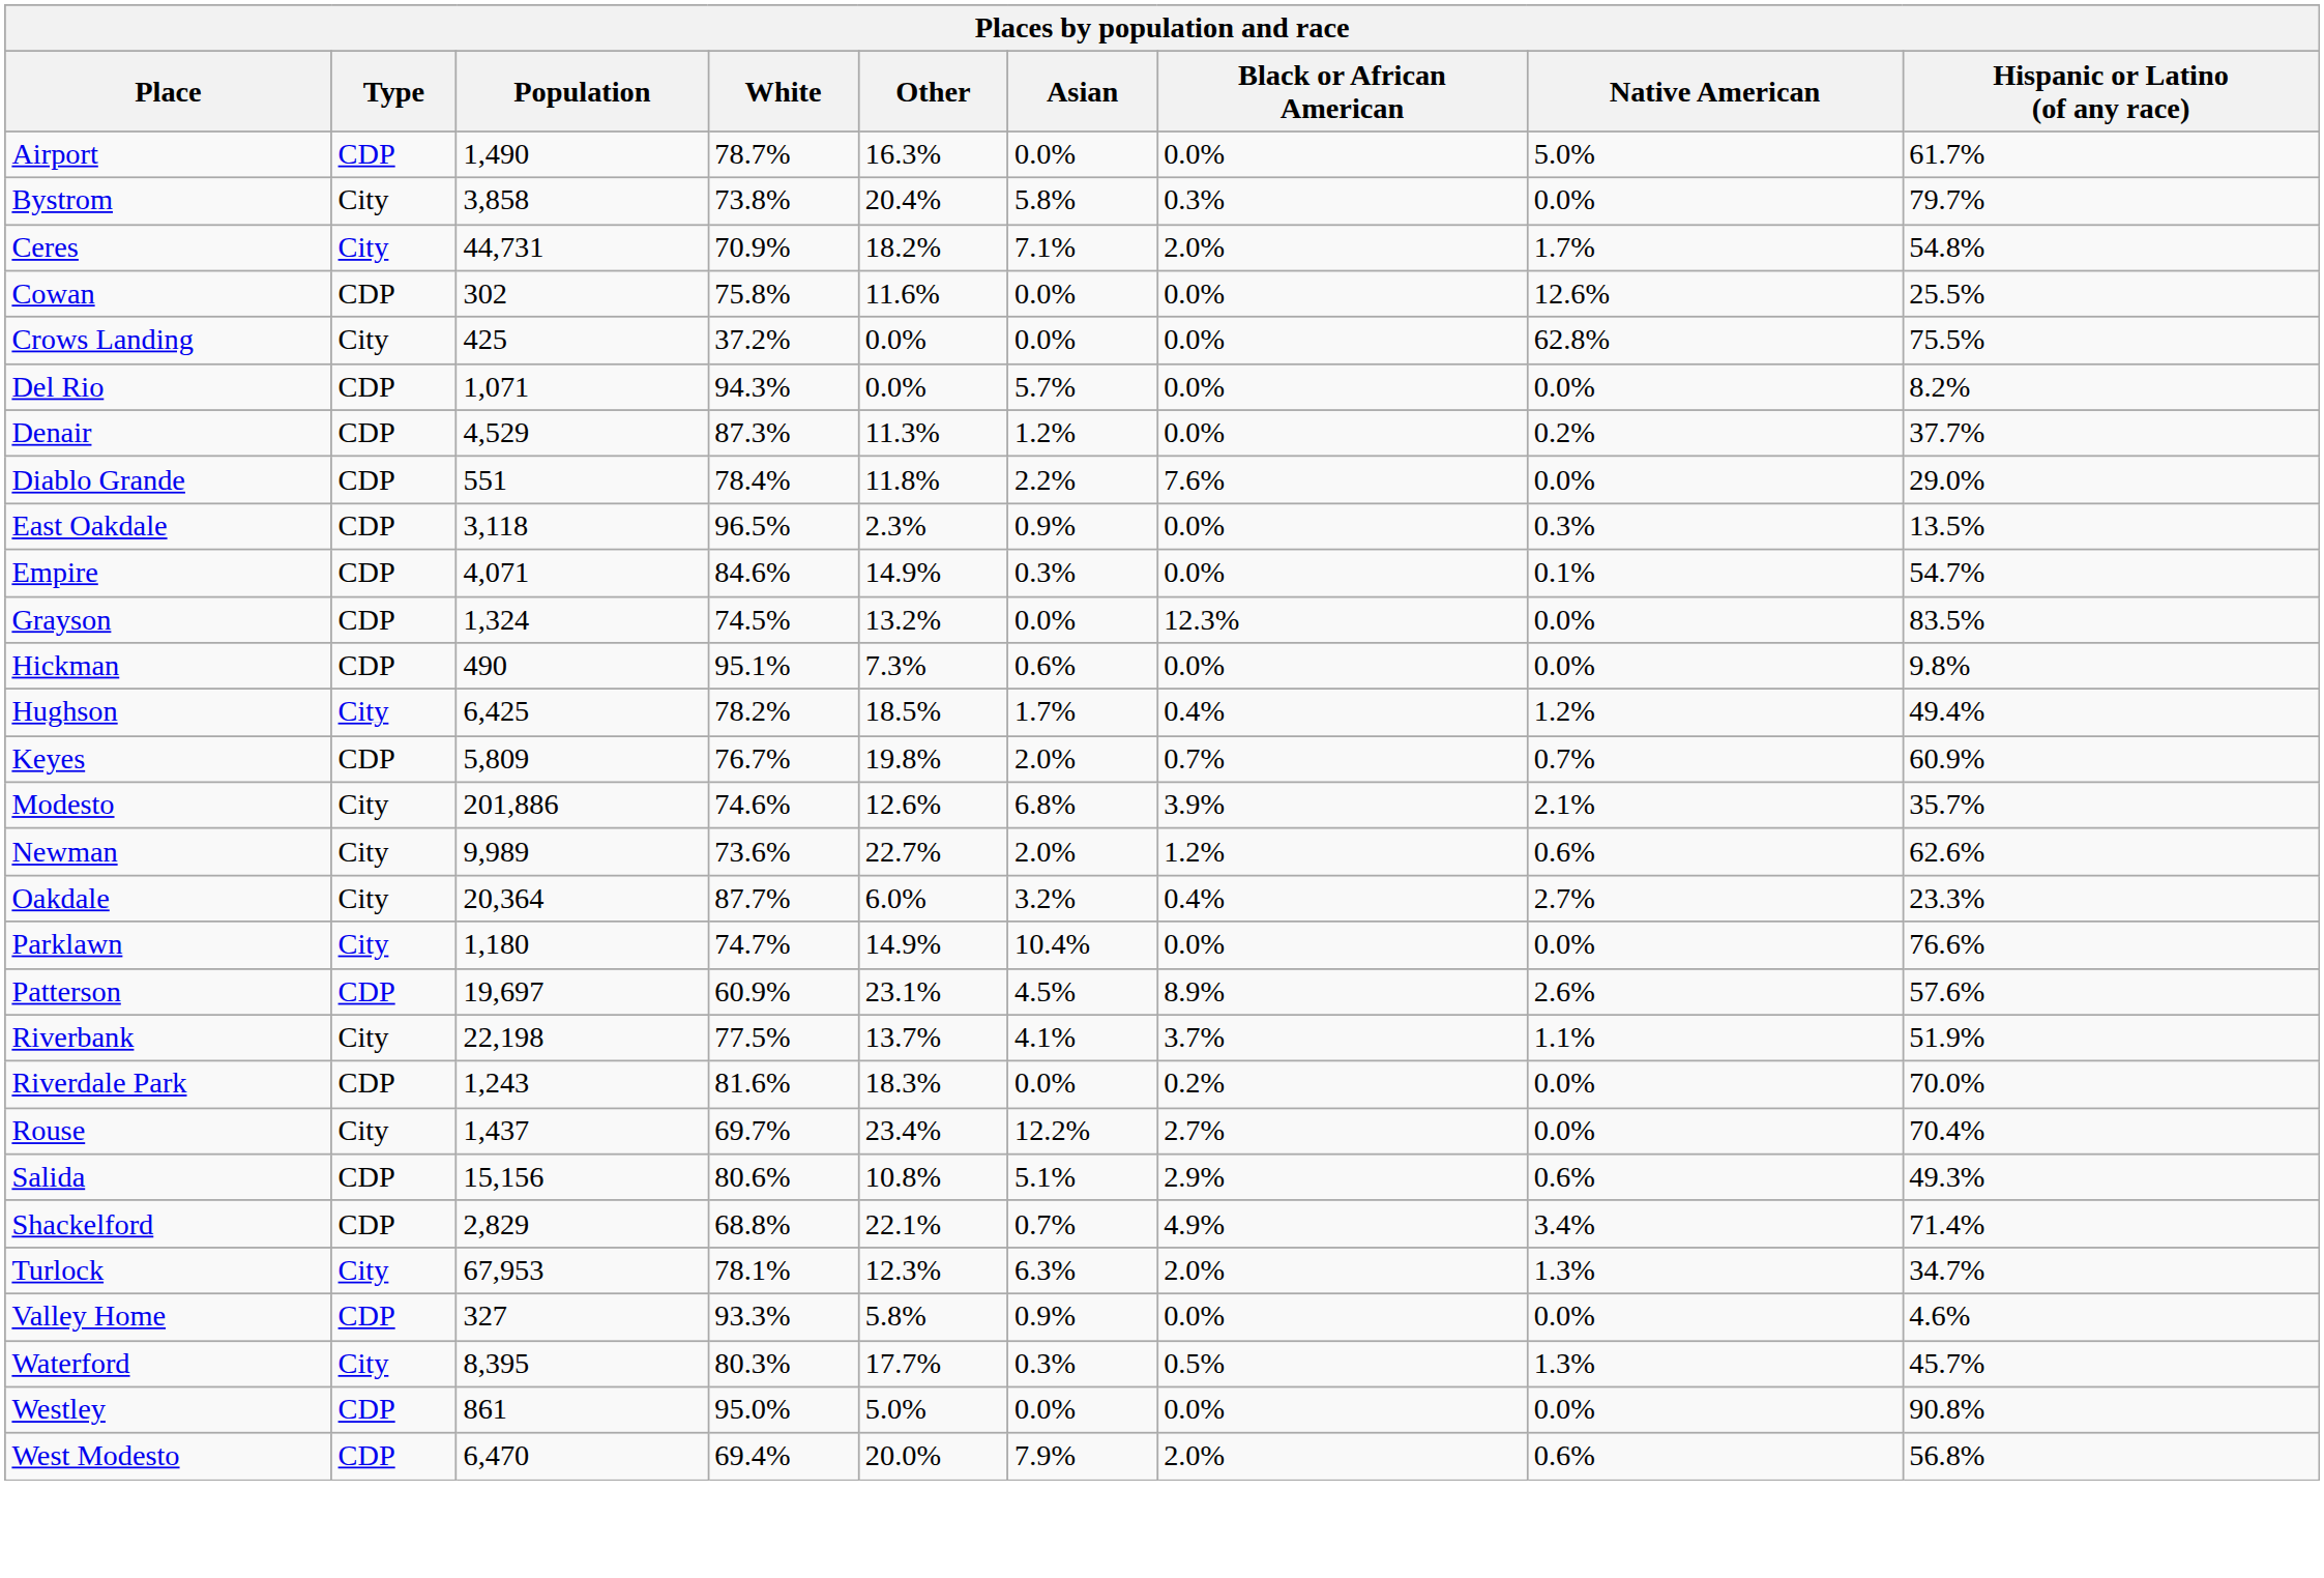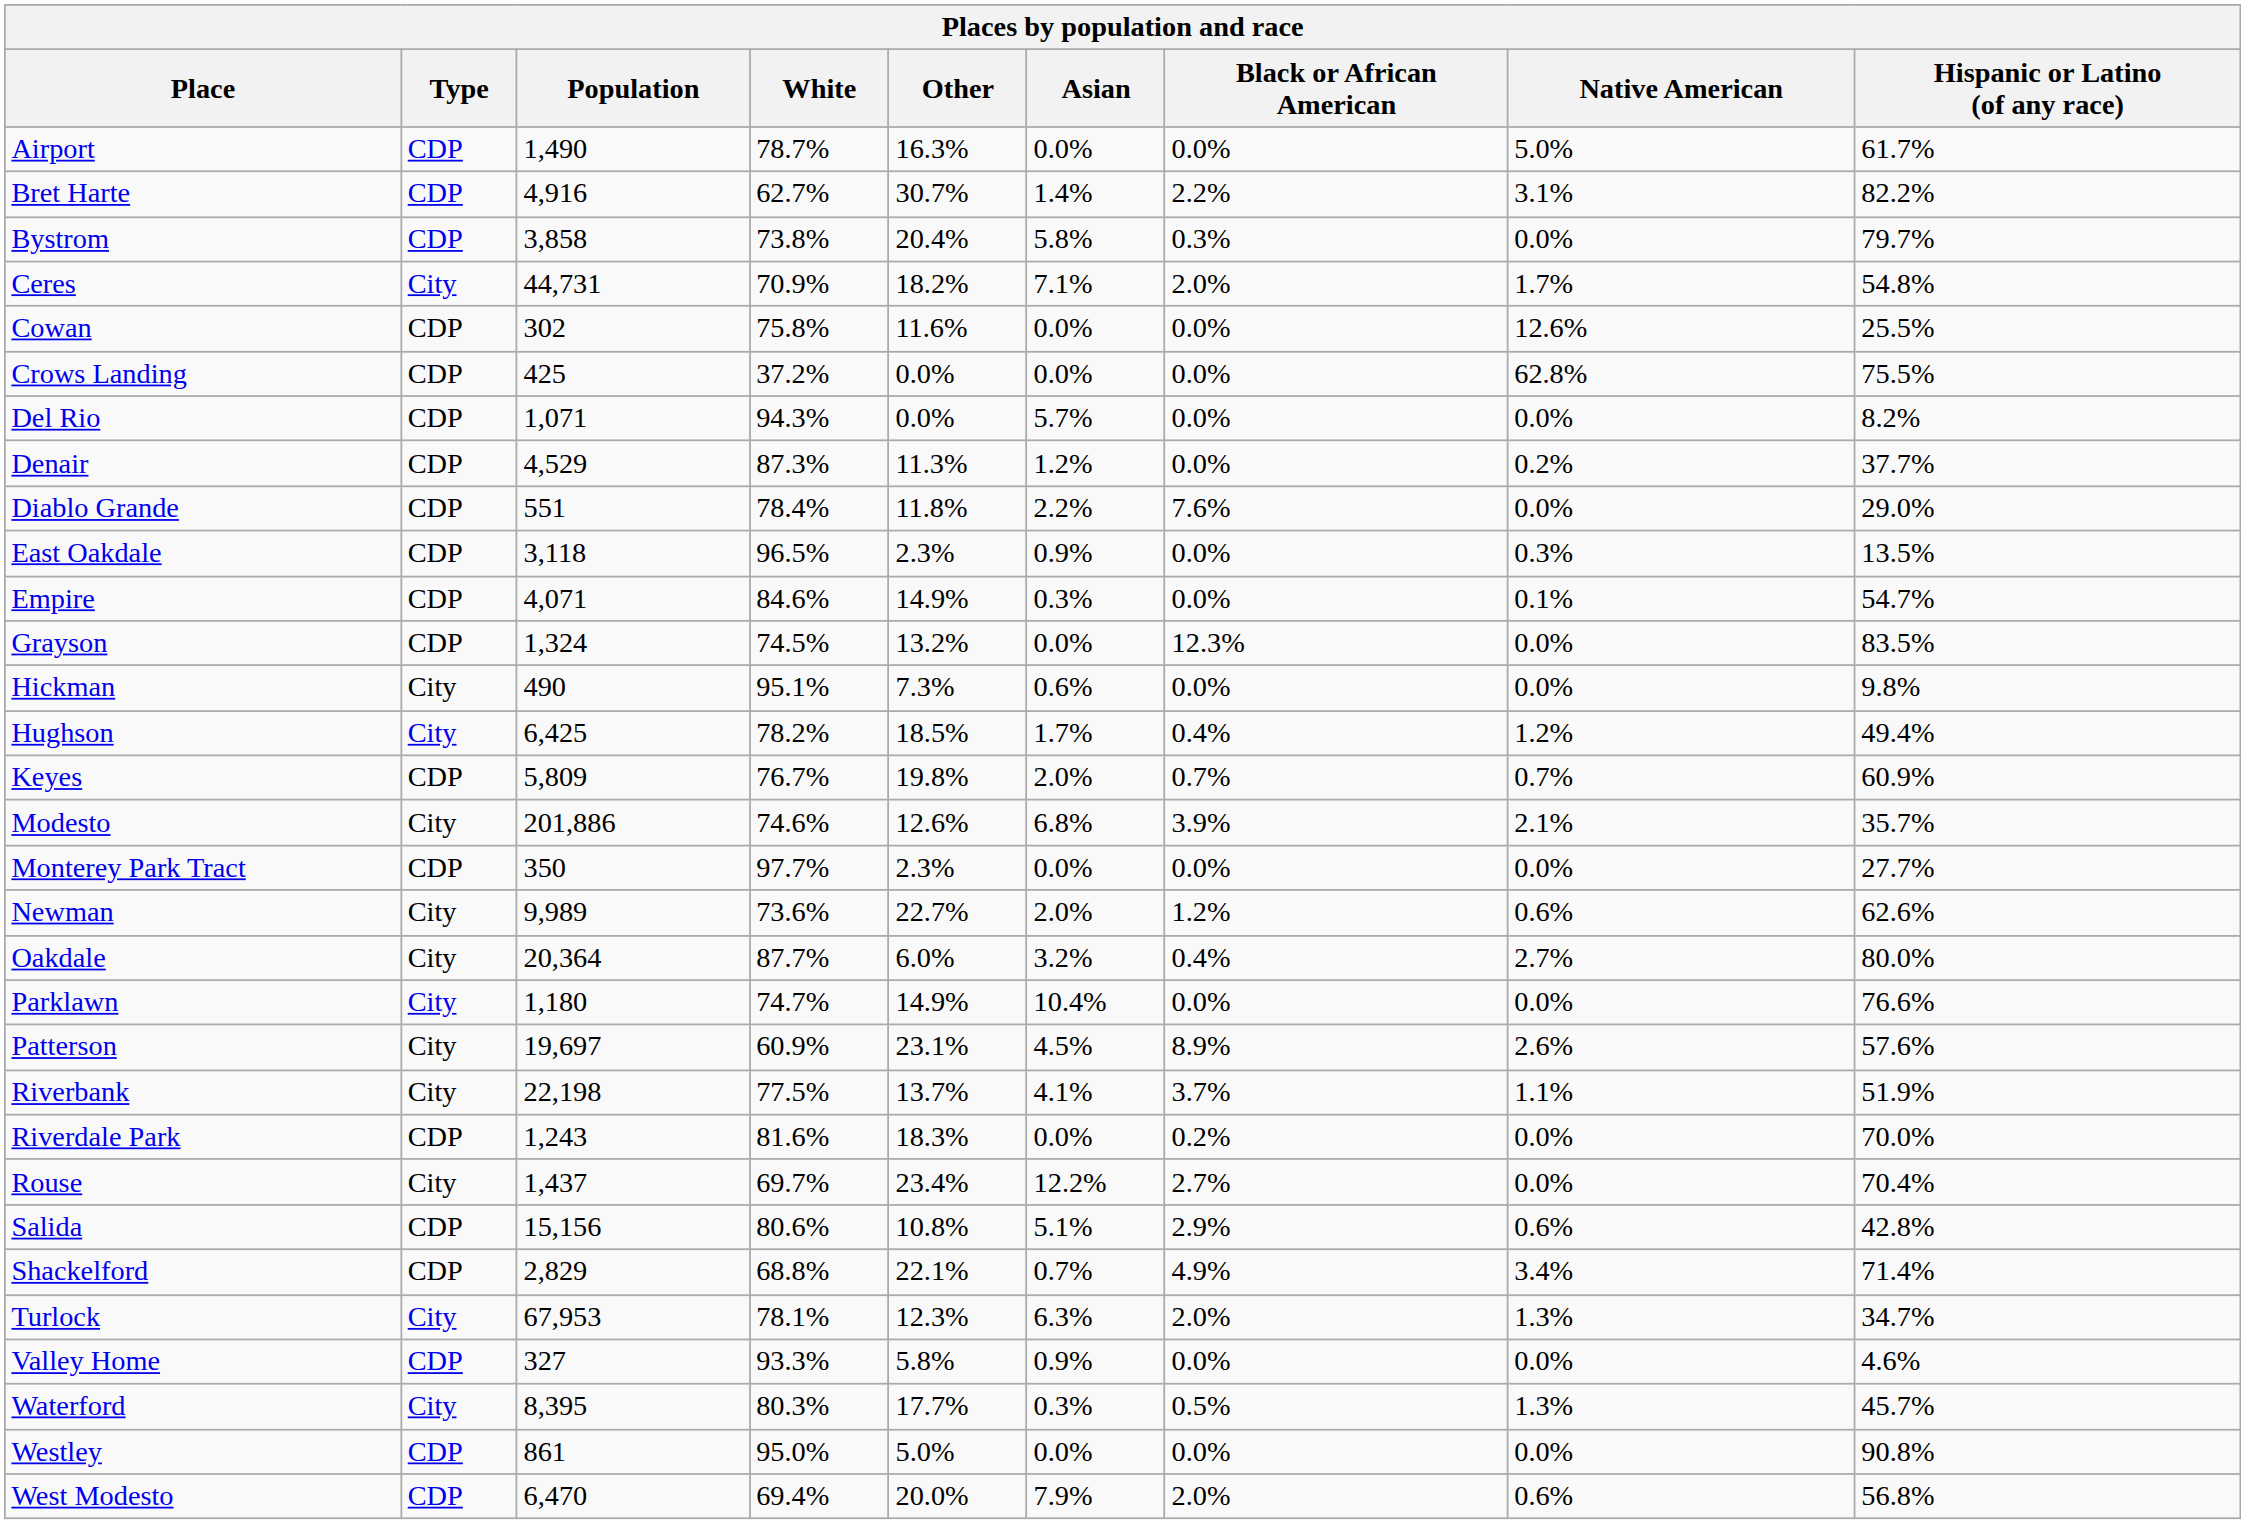+ row: Bret Harte | CDP | 4,916 | 62.7% | 30.7% | 1.4% | 2.2% | 3.1% | 82.2%
Bystrom | Type: City -> CDP
Crows Landing | Type: City -> CDP
Hickman | Type: CDP -> City
+ row: Monterey Park Tract | CDP | 350 | 97.7% | 2.3% | 0.0% | 0.0% | 0.0% | 27.7%
Oakdale | Hispanic or Latino (of any race): 23.3% -> 80.0%
Patterson | Type: CDP -> City
Salida | Hispanic or Latino (of any race): 49.3% -> 42.8%
